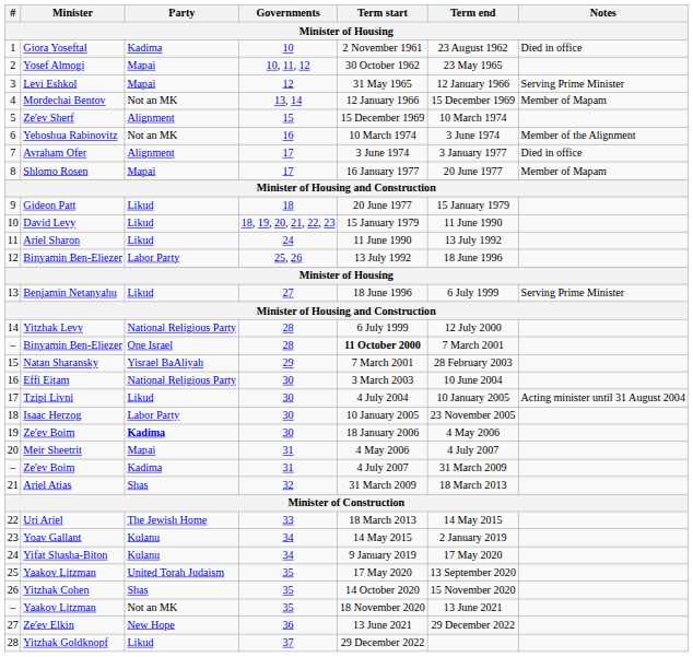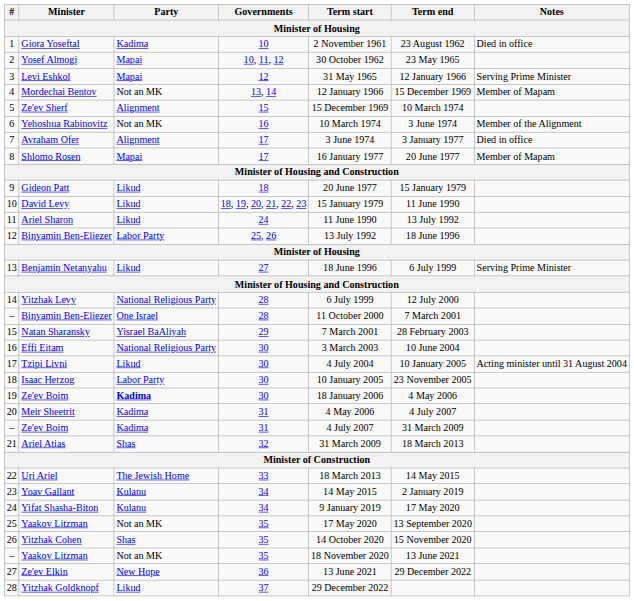– / Binyamin Ben-Eliezer | Term start: bold -> normal
Meir Sheetrit | Party: Mapai -> Kadima
25 / Yaakov Litzman | Party: United Torah Judaism -> Not an MK
